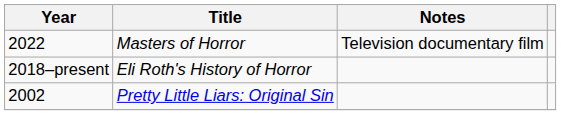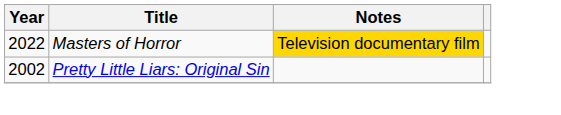Masters of Horror | Notes: no background -> gold background
- row: 2018–present | Eli Roth's History of Horror
